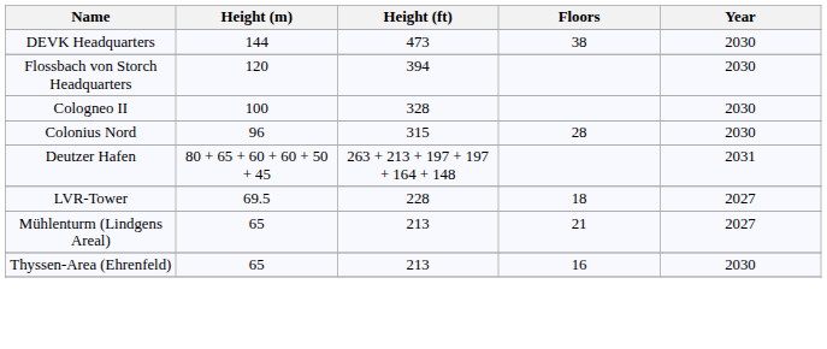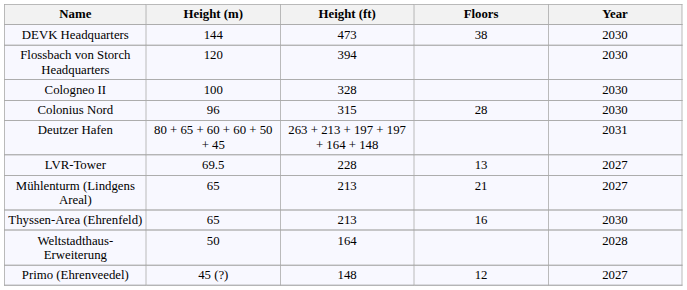LVR-Tower | Floors: 18 -> 13
+ row: Weltstadthaus-Erweiterung | 50 | 164 | 2028
+ row: Primo (Ehrenveedel) | 45 (?) | 148 | 12 | 2027
